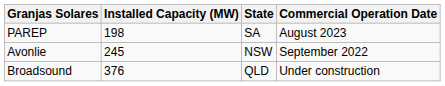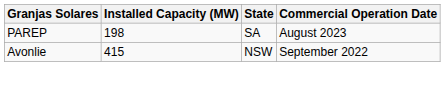Avonlie | Installed Capacity (MW): 245 -> 415
- row: Broadsound | 376 | QLD | Under construction
